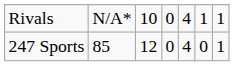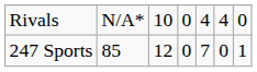Rivals | column 6: 1 -> 4
Rivals | column 7: 1 -> 0
247 Sports | column 5: 4 -> 7
